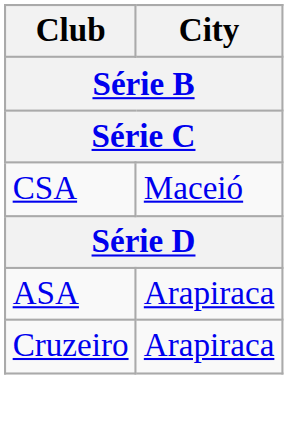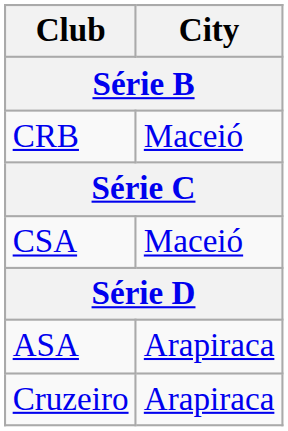+ row: CRB | Maceió
